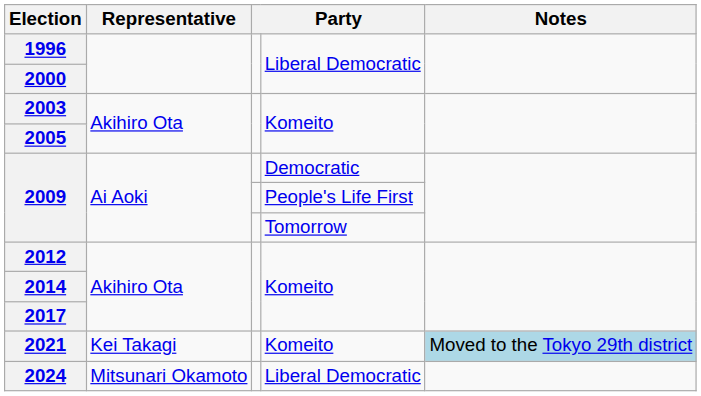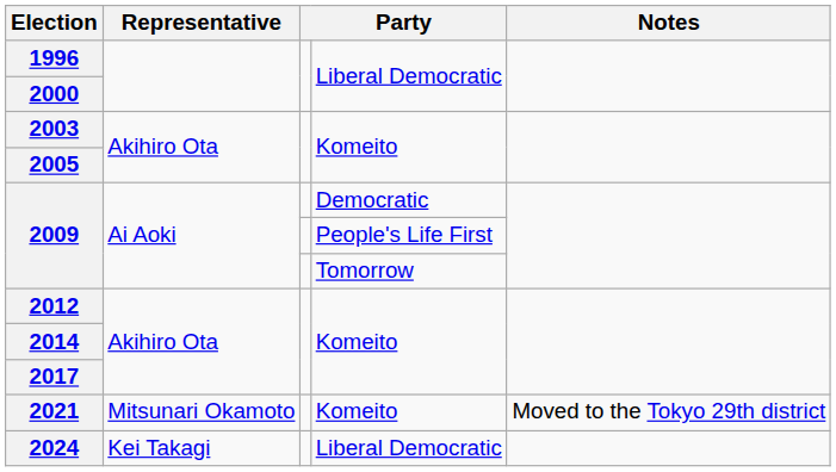2021 | Representative: Kei Takagi -> Mitsunari Okamoto
2021 | Notes: lightblue background -> no background
2024 | Representative: Mitsunari Okamoto -> Kei Takagi
